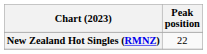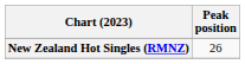New Zealand Hot Singles (RMNZ) | Peak position: 22 -> 26
